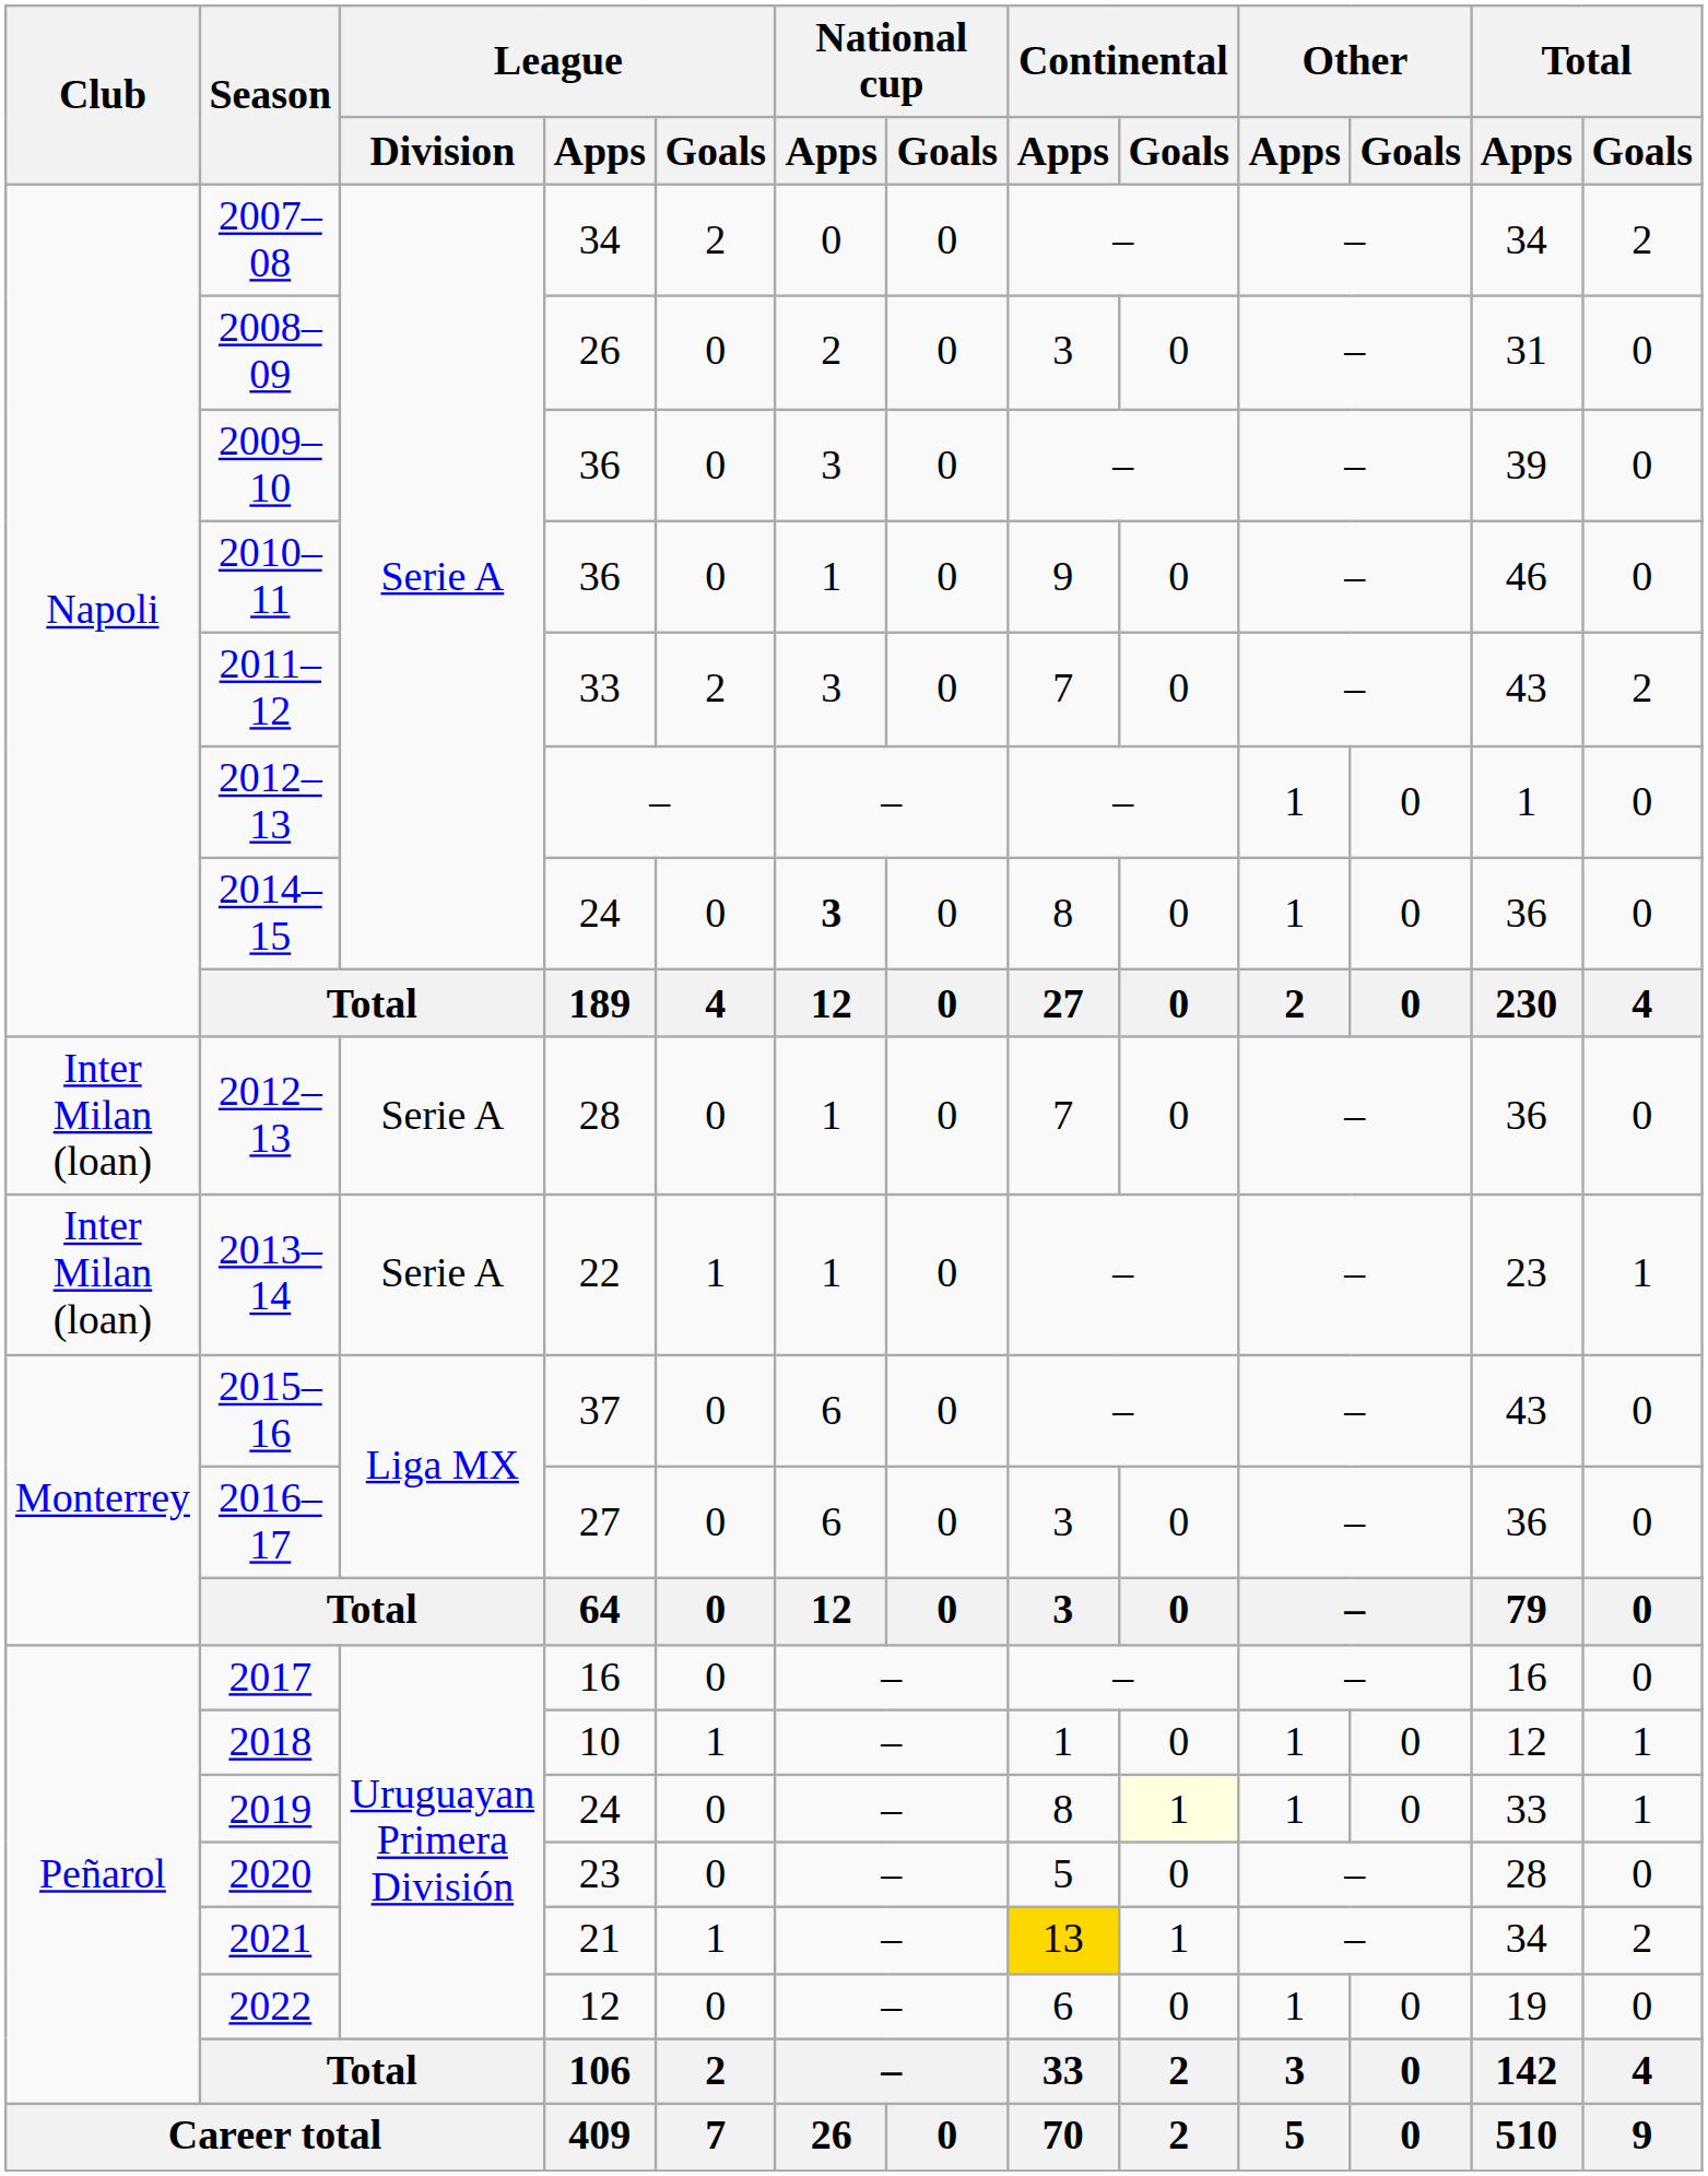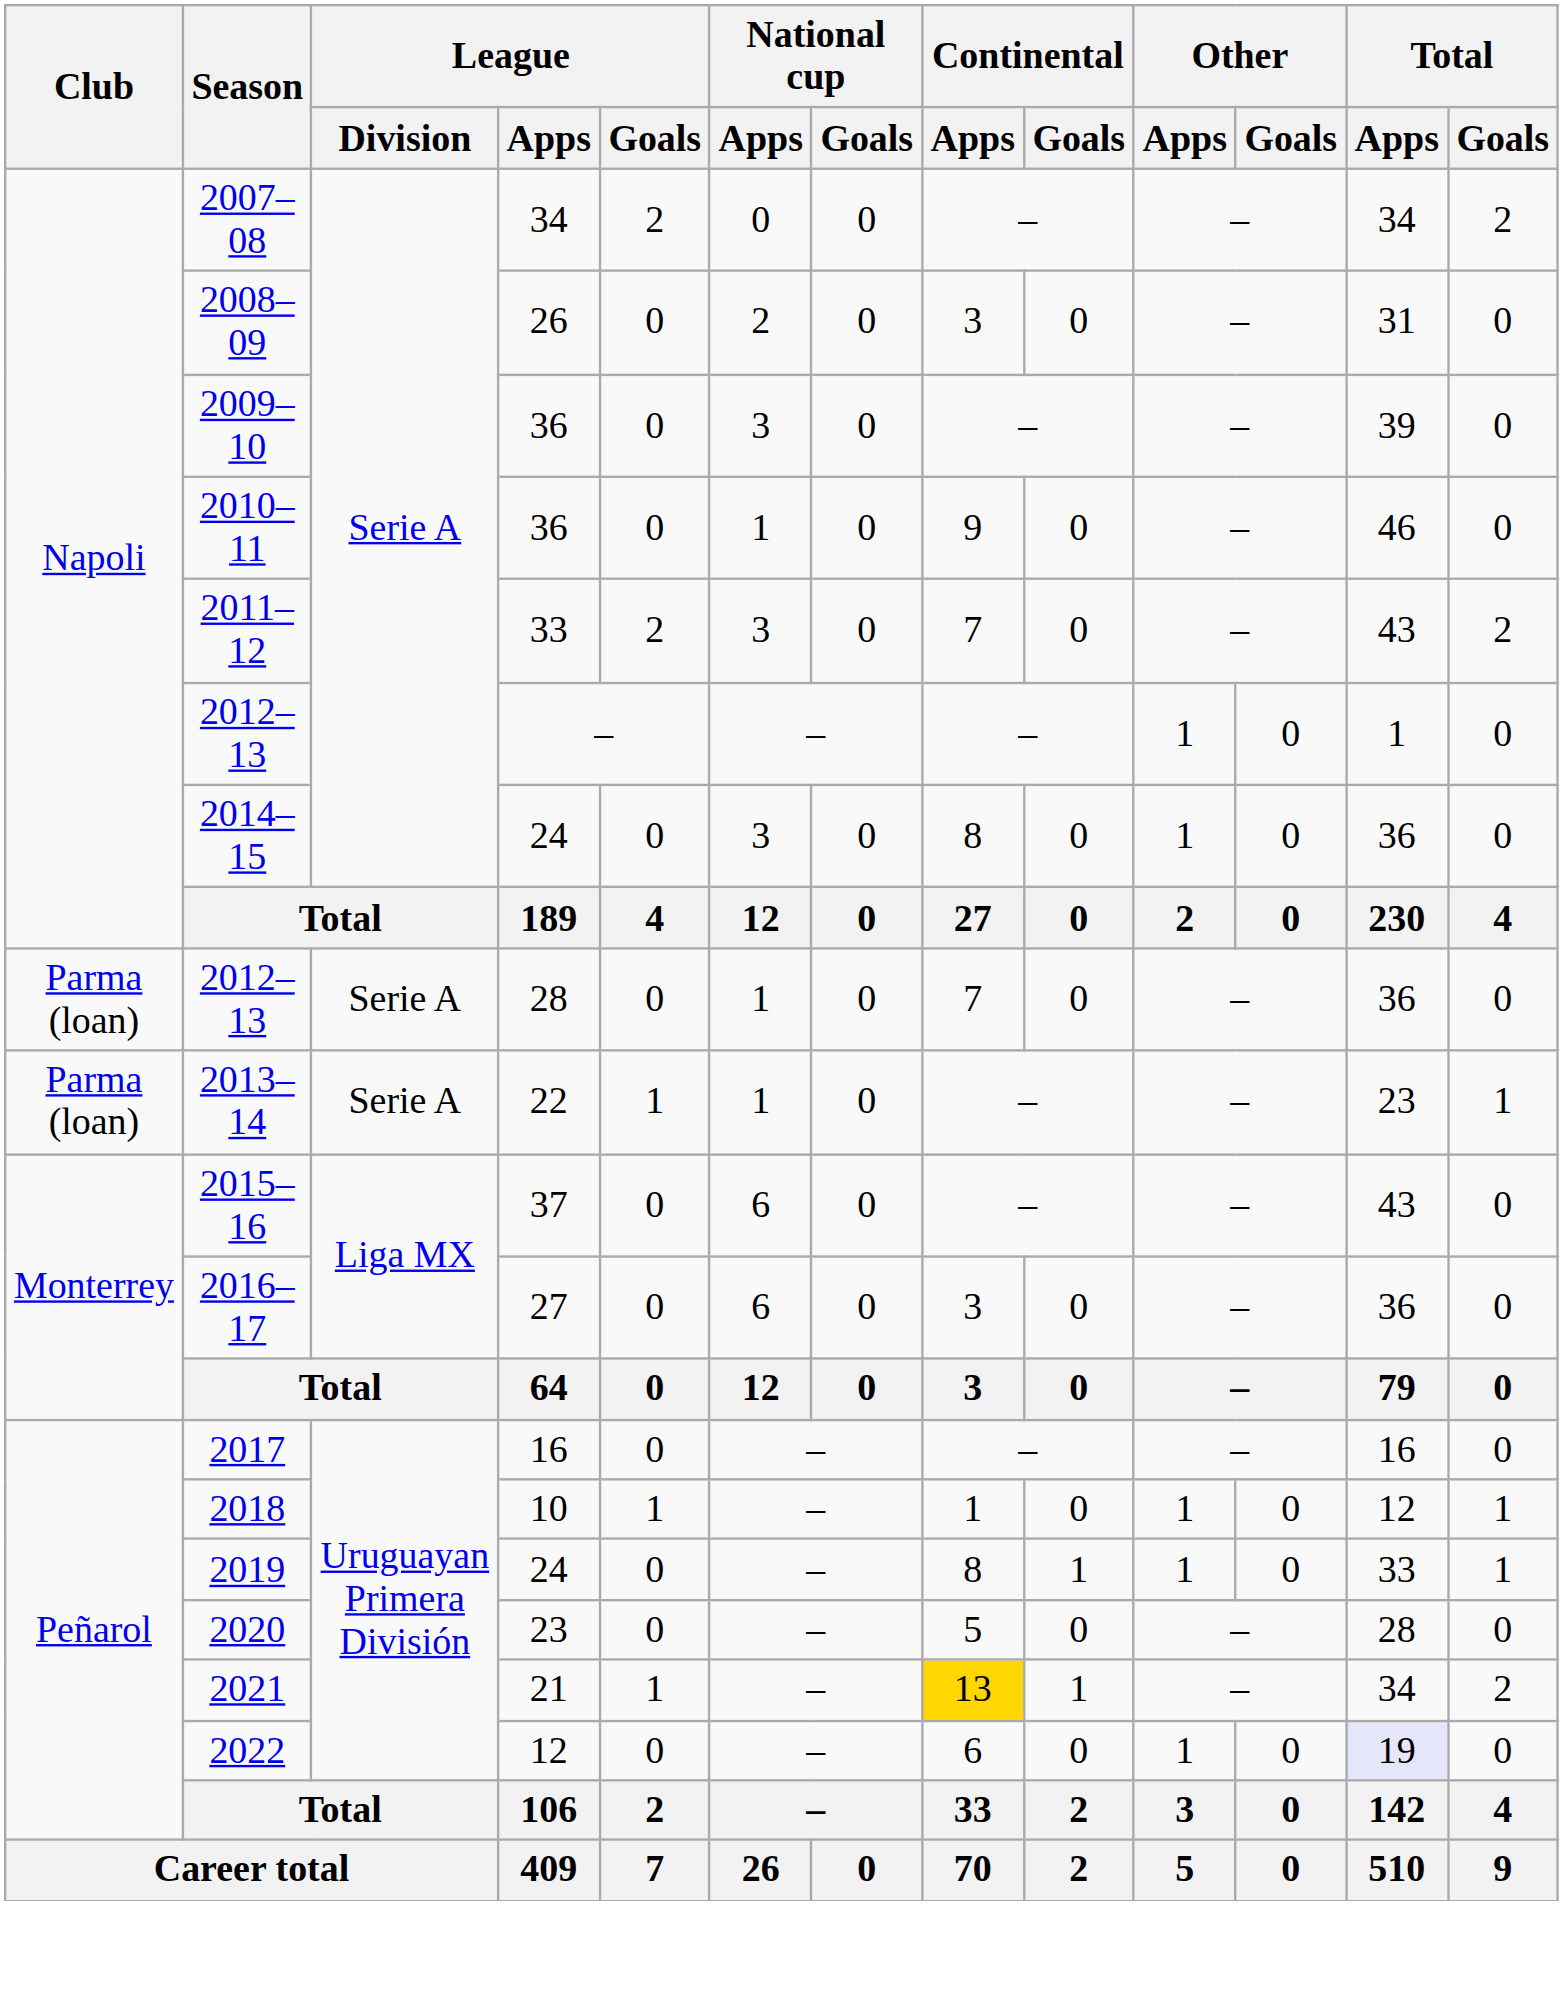2014–15 | National cup / Apps: bold -> normal
2012–13 / 28 | Club: Inter Milan (loan) -> Parma (loan)
2013–14 | Club: Inter Milan (loan) -> Parma (loan)
2019 | Continental / Goals: lightyellow background -> no background
2022 | Total / Apps: no background -> lavender background
